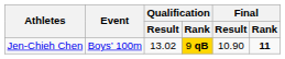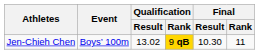Jen-Chieh Chen | Final / Result: 10.90 -> 10.30
Jen-Chieh Chen | Final / Rank: bold -> normal
